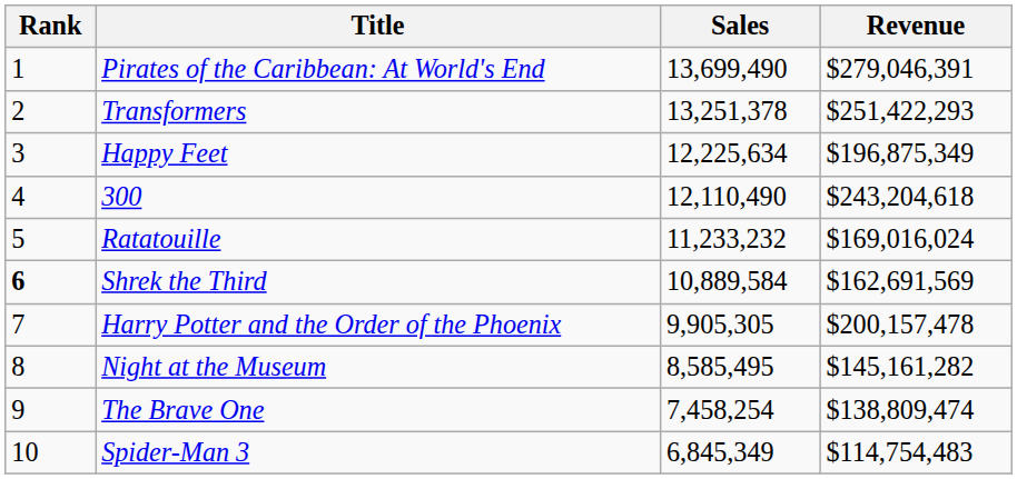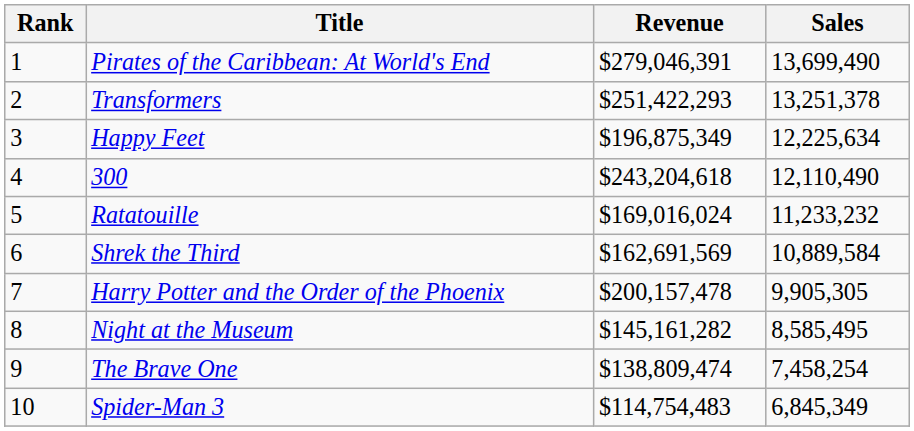columns swapped: Sales <-> Revenue
Shrek the Third | Rank: bold -> normal
